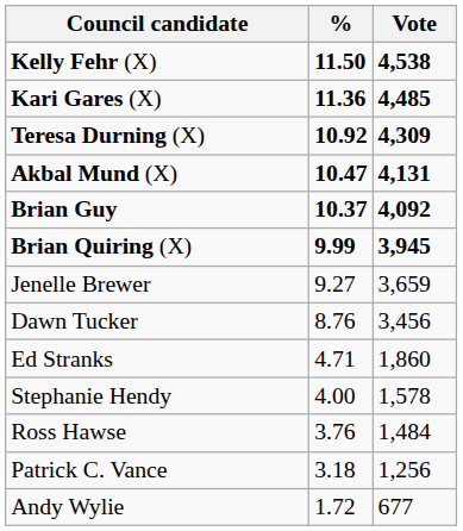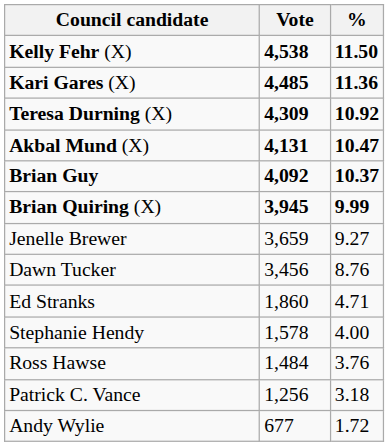columns swapped: Vote <-> %
